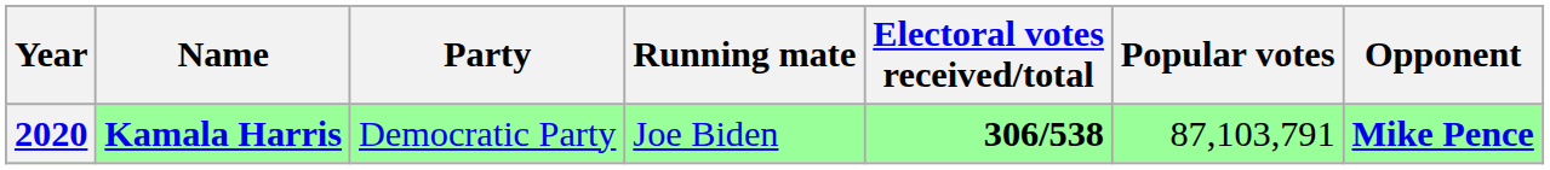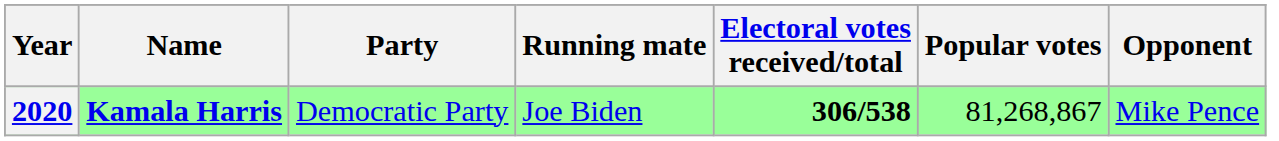2020 | Popular votes: 87,103,791 -> 81,268,867
2020 | Opponent: bold -> normal
